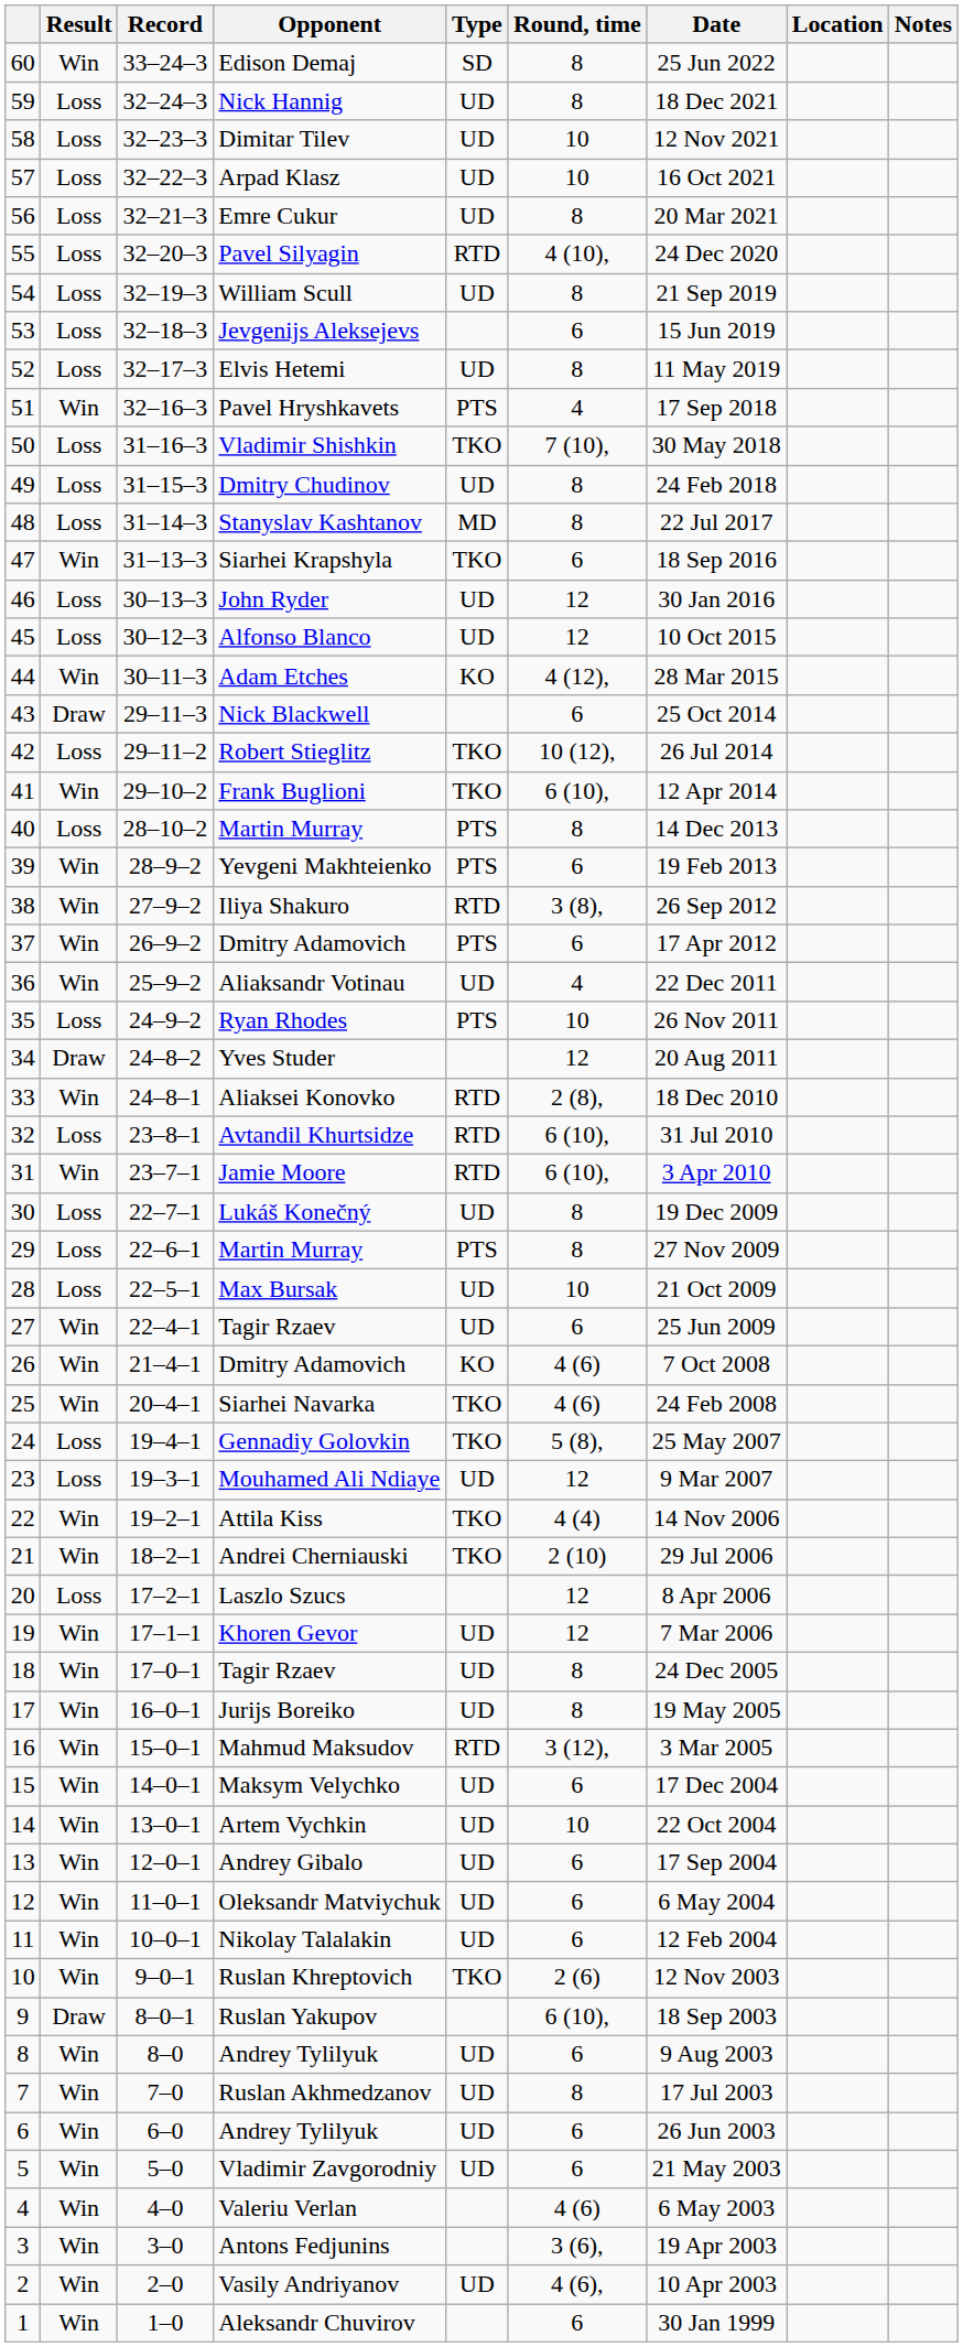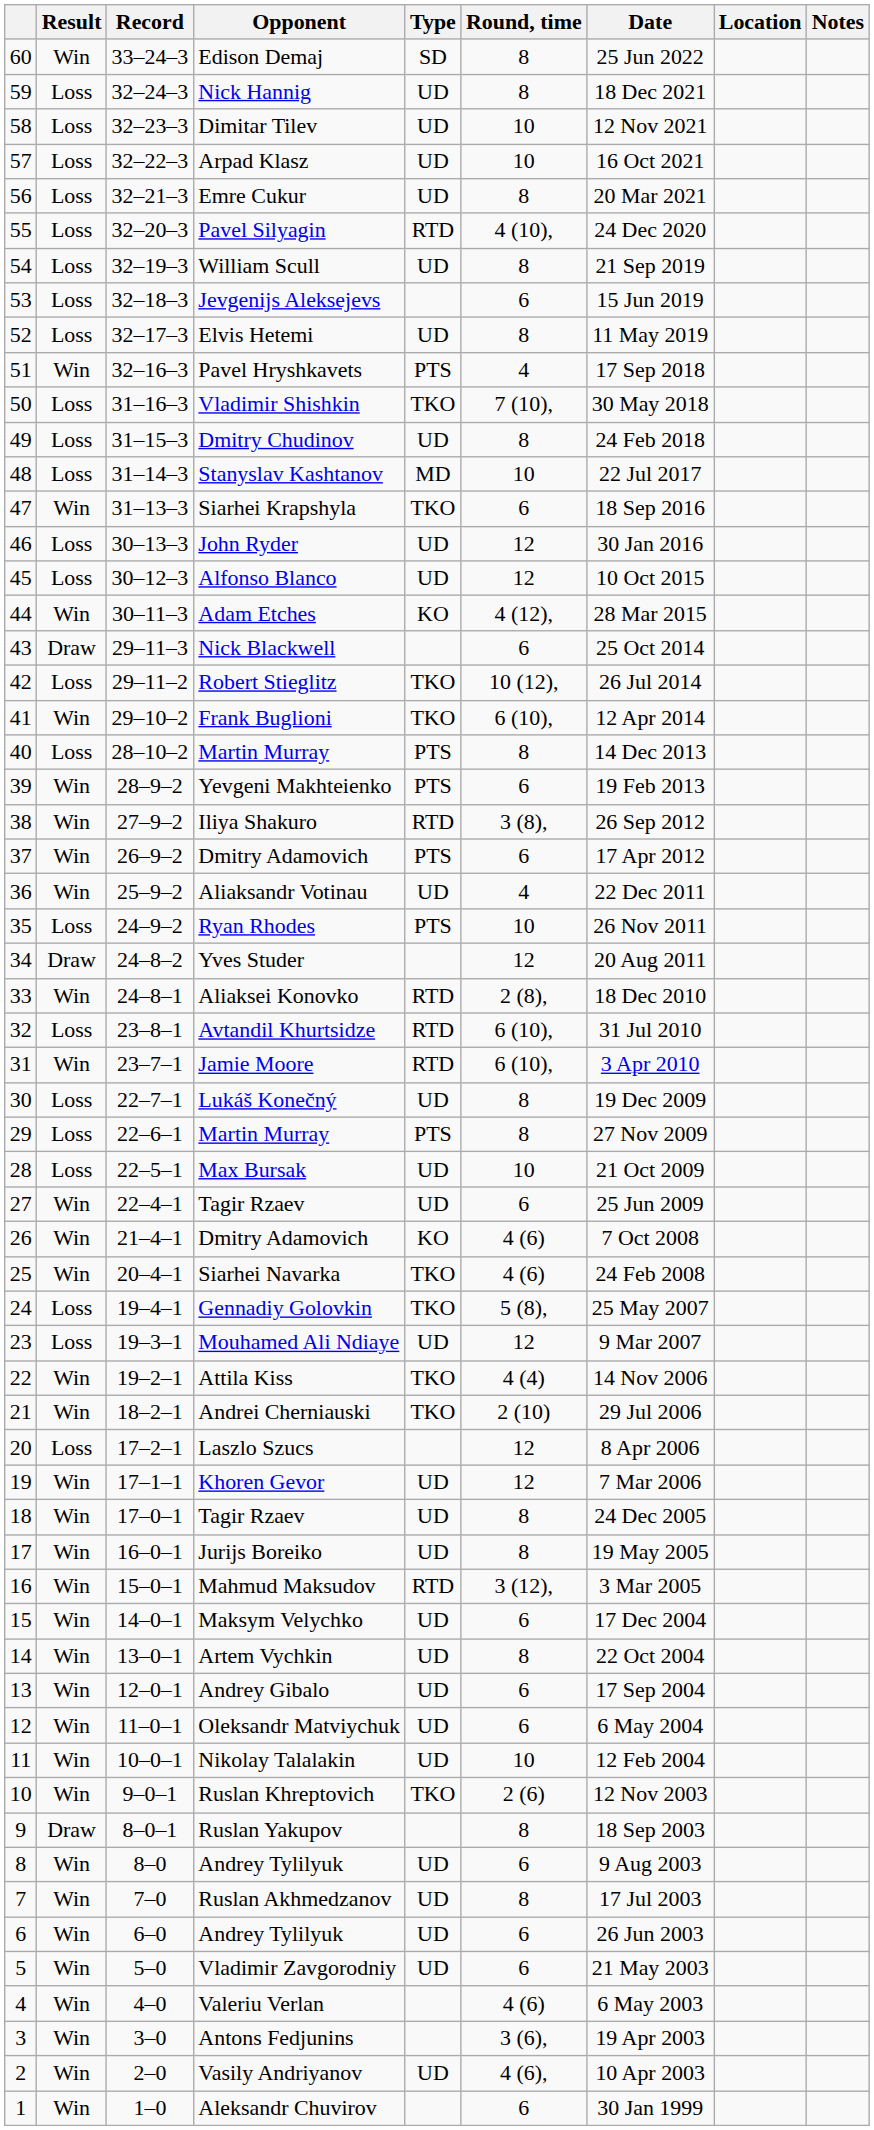Stanyslav Kashtanov | Round, time: 8 -> 10
Artem Vychkin | Round, time: 10 -> 8
Nikolay Talalakin | Round, time: 6 -> 10
Ruslan Yakupov | Round, time: 6 (10), -> 8
